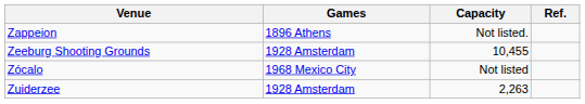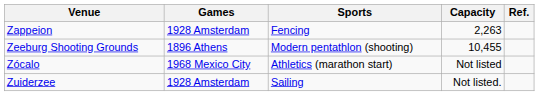+ column: Sports | Fencing | Modern pentathlon (shooting) | Athletics (marathon start) | Sailing
Zappeion | Games: 1896 Athens -> 1928 Amsterdam
Zappeion | Capacity: Not listed. -> 2,263
Zeeburg Shooting Grounds | Games: 1928 Amsterdam -> 1896 Athens
Zuiderzee | Capacity: 2,263 -> Not listed.
